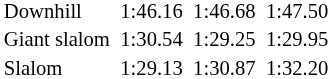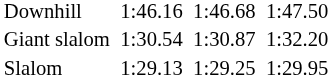Giant slalom | column 5: 1:29.25 -> 1:30.87
Giant slalom | column 7: 1:29.95 -> 1:32.20
Slalom | column 5: 1:30.87 -> 1:29.25
Slalom | column 7: 1:32.20 -> 1:29.95
